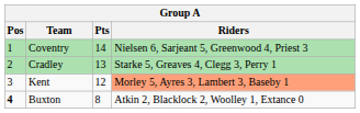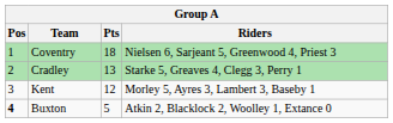Coventry | Pts: 14 -> 18
Kent | Riders: lightsalmon background -> no background
Buxton | Pts: 8 -> 5
